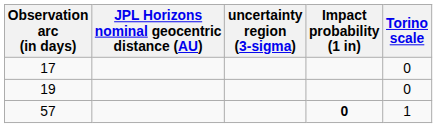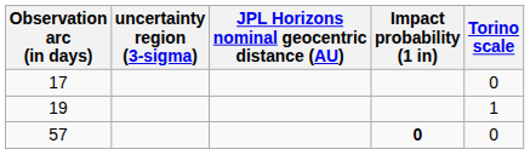columns swapped: JPL Horizons nominal geocentric distance (AU) <-> uncertainty region (3-sigma)
19 | Torino scale: 0 -> 1
57 | Torino scale: 1 -> 0
